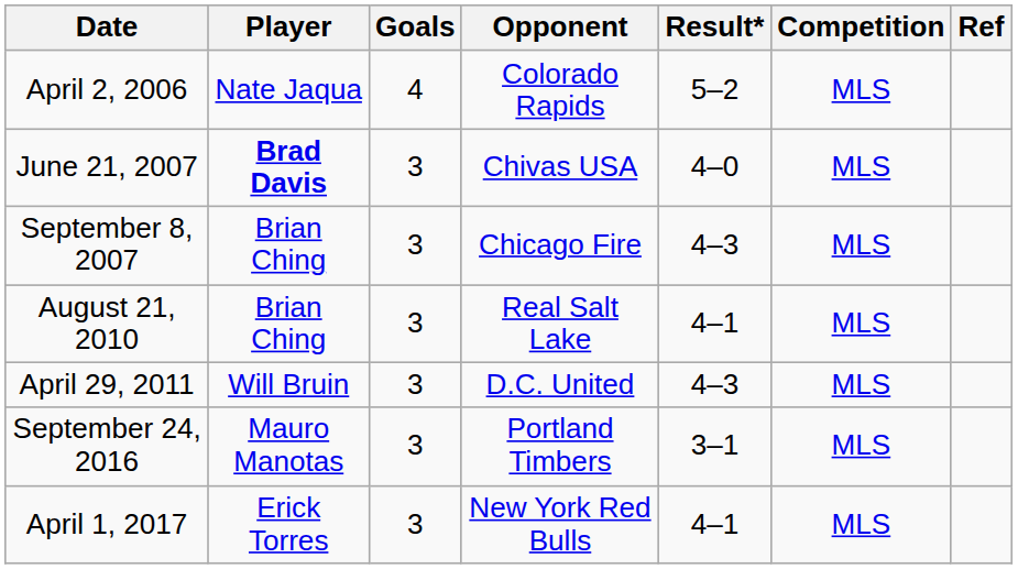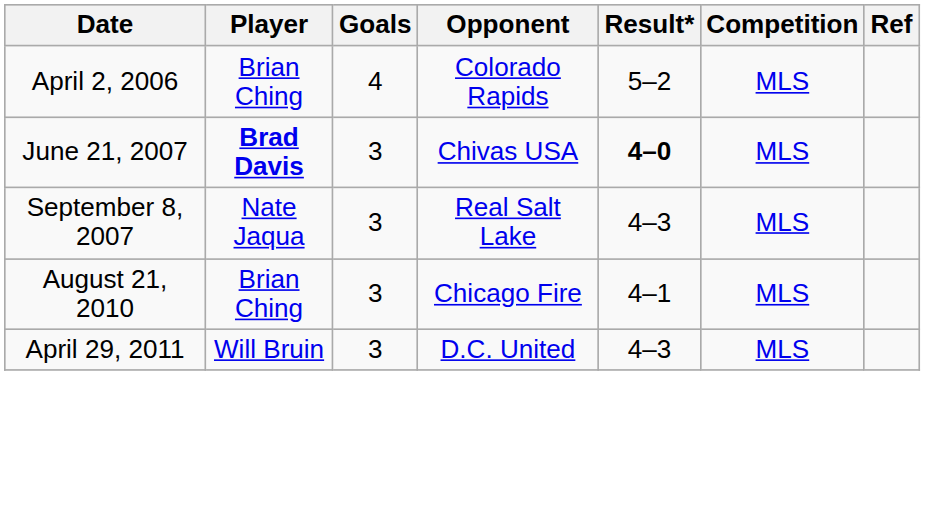April 2, 2006 | Player: Nate Jaqua -> Brian Ching
June 21, 2007 | Result*: normal -> bold
September 8, 2007 | Player: Brian Ching -> Nate Jaqua
September 8, 2007 | Opponent: Chicago Fire -> Real Salt Lake
August 21, 2010 | Opponent: Real Salt Lake -> Chicago Fire
- row: September 24, 2016 | Mauro Manotas | 3 | Portland Timbers | 3–1 | MLS
- row: April 1, 2017 | Erick Torres | 3 | New York Red Bulls | 4–1 | MLS
